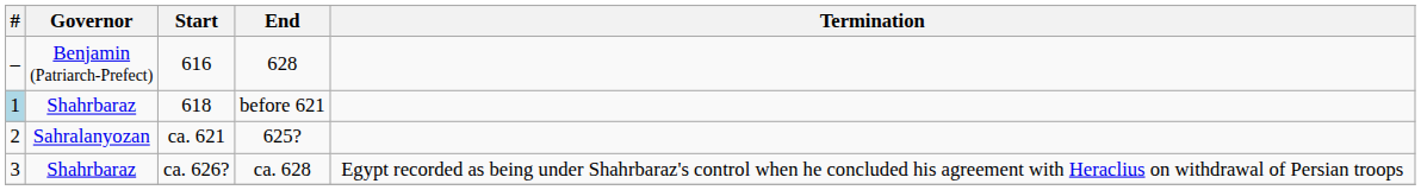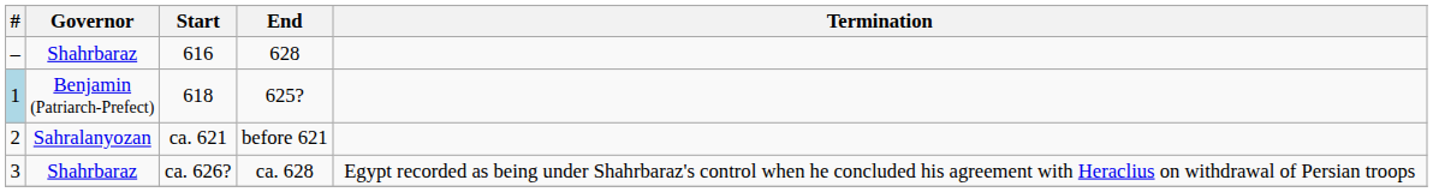616 | Governor: Benjamin (Patriarch-Prefect) -> Shahrbaraz
618 | Governor: Shahrbaraz -> Benjamin (Patriarch-Prefect)
618 | End: before 621 -> 625?
ca. 621 | End: 625? -> before 621
